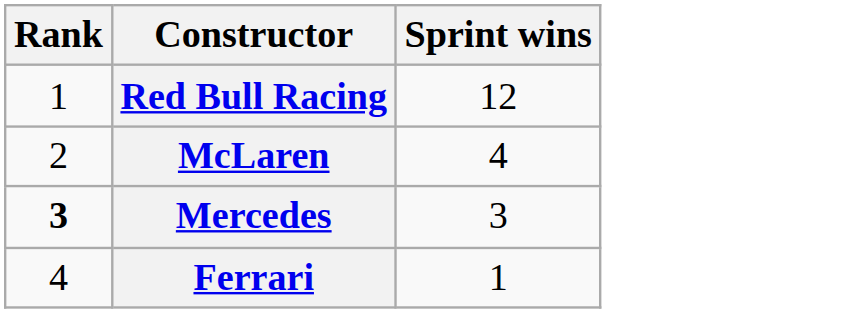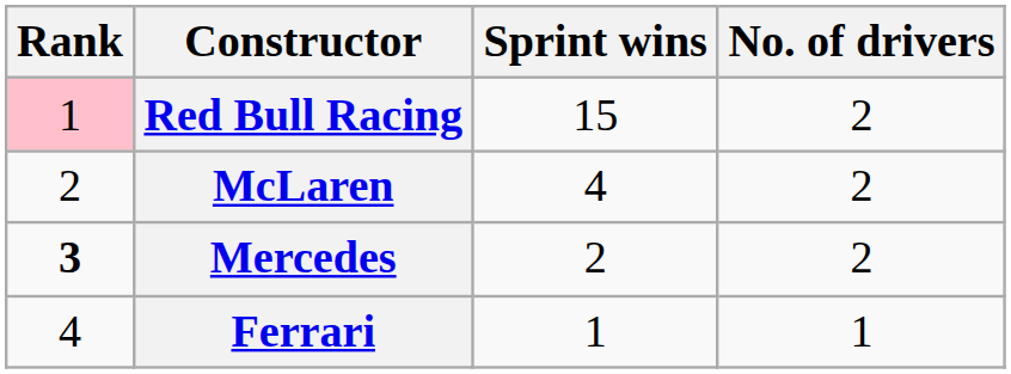+ column: No. of drivers | 2 | 2 | 2 | 1
Red Bull Racing | Rank: no background -> pink background
Red Bull Racing | Sprint wins: 12 -> 15
Mercedes | Sprint wins: 3 -> 2
